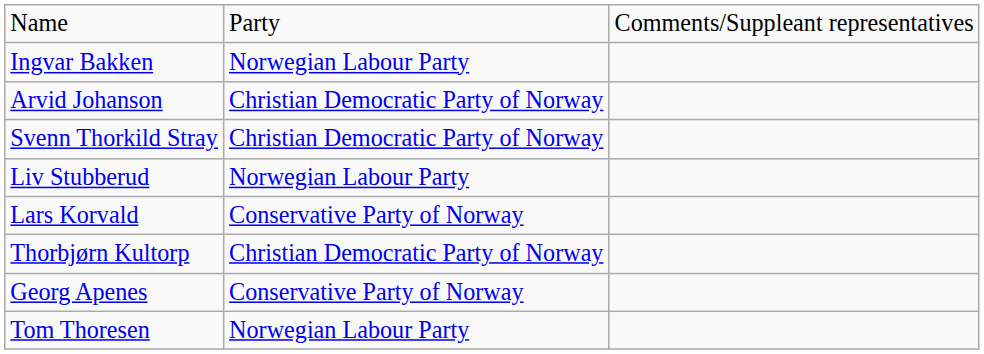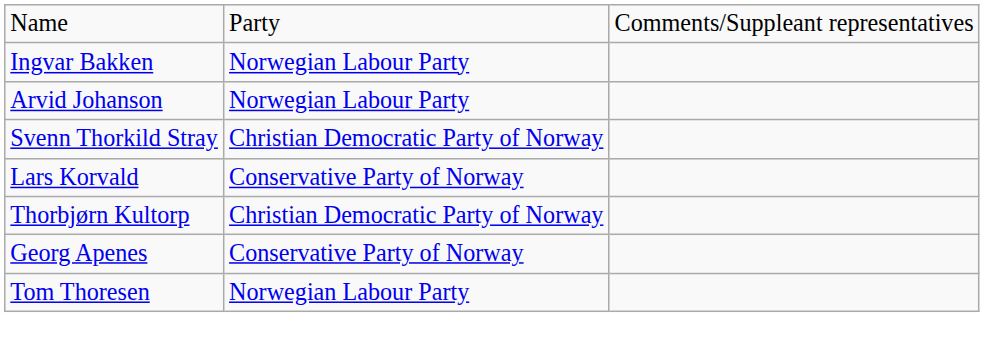Arvid Johanson | column 2: Christian Democratic Party of Norway -> Norwegian Labour Party
- row: Liv Stubberud | Norwegian Labour Party
